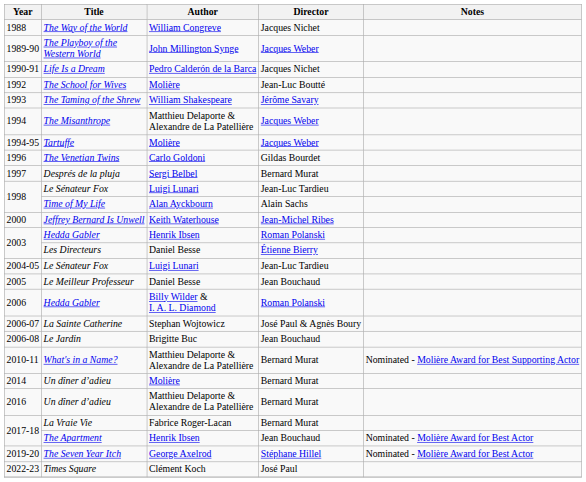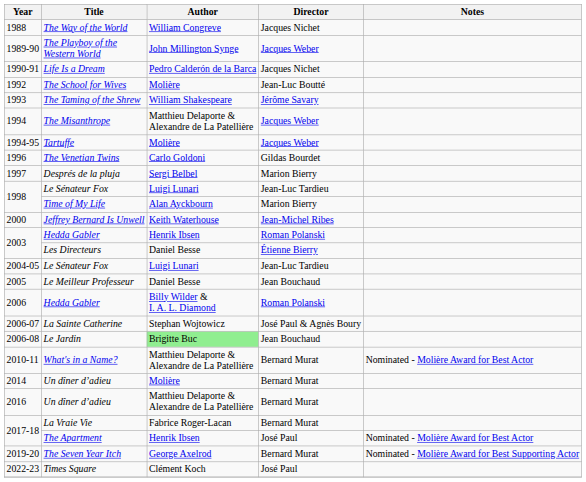1997 | Director: Bernard Murat -> Marion Bierry
1998 / Time of My Life | Director: Alain Sachs -> Marion Bierry
2006-08 | Author: no background -> lightgreen background
2010-11 | Notes: Nominated - Molière Award for Best Supporting Actor -> Nominated - Molière Award for Best Actor
2017-18 / The Apartment | Director: Jean Bouchaud -> José Paul
2019-20 | Director: Stéphane Hillel -> Bernard Murat
2019-20 | Notes: Nominated - Molière Award for Best Actor -> Nominated - Molière Award for Best Supporting Actor
